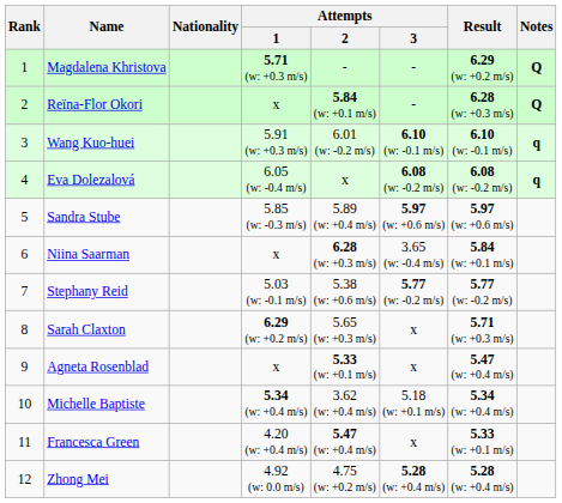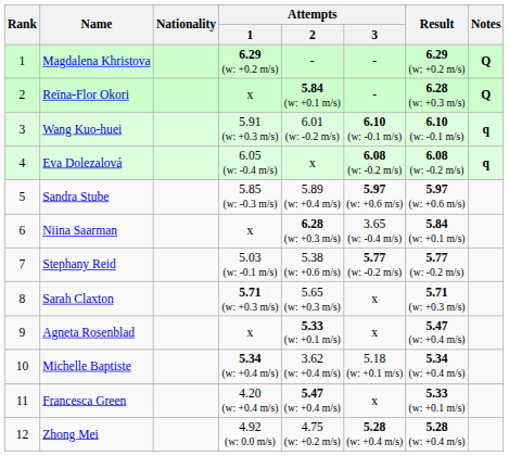Magdalena Khristova | Attempts / 1: 5.71 (w: +0.3 m/s) -> 6.29 (w: +0.2 m/s)
Sarah Claxton | Attempts / 1: 6.29 (w: +0.2 m/s) -> 5.71 (w: +0.3 m/s)
